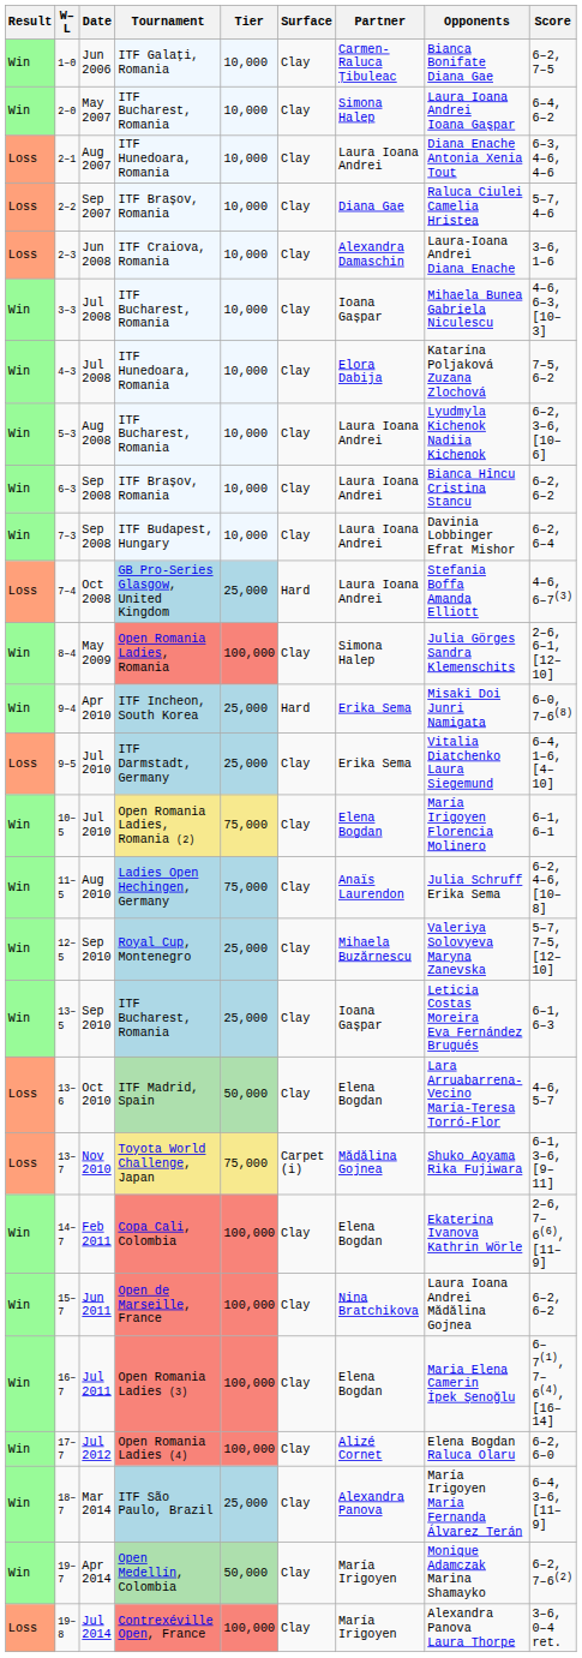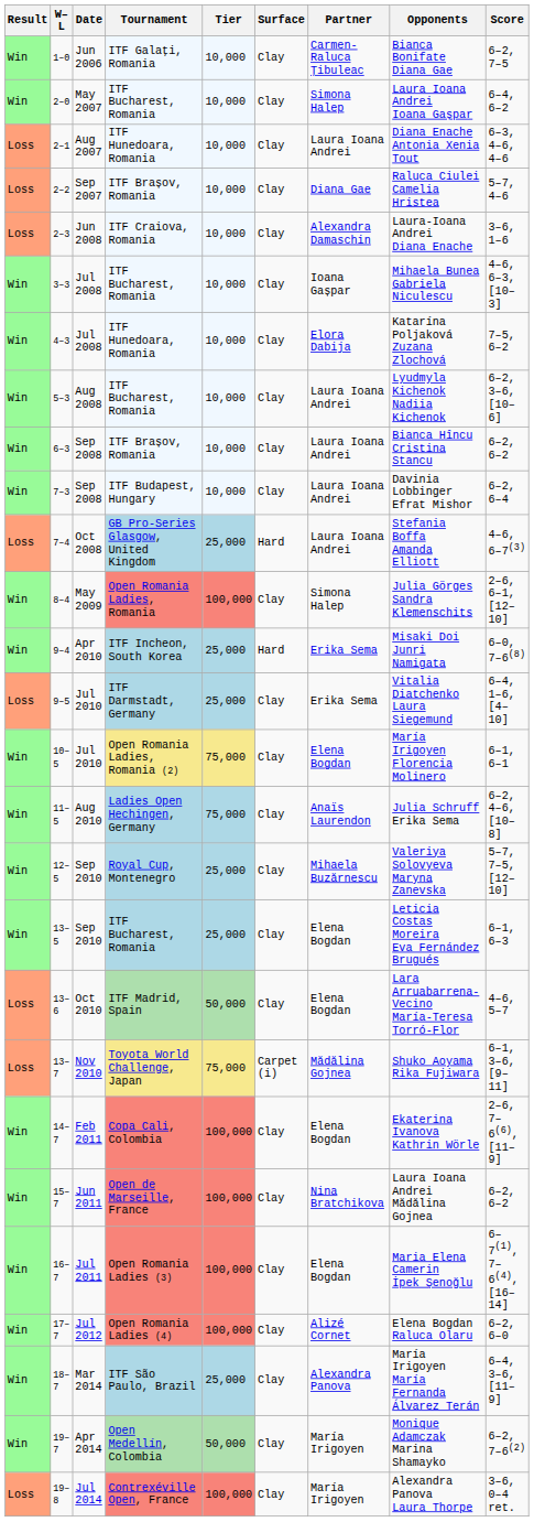13–5 | Partner: Ioana Gașpar -> Elena Bogdan
